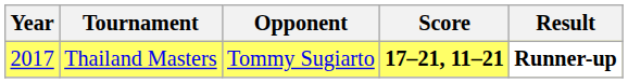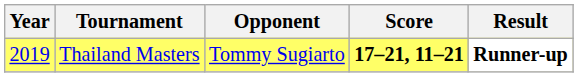Thailand Masters | Year: 2017 -> 2019
